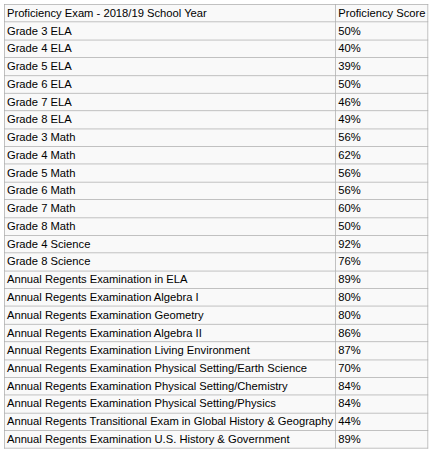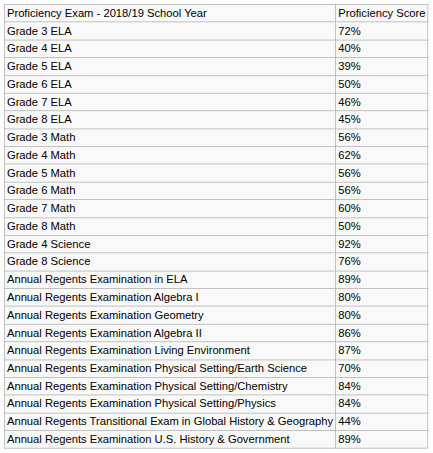Grade 3 ELA | column 2: 50% -> 72%
Grade 8 ELA | column 2: 49% -> 45%
